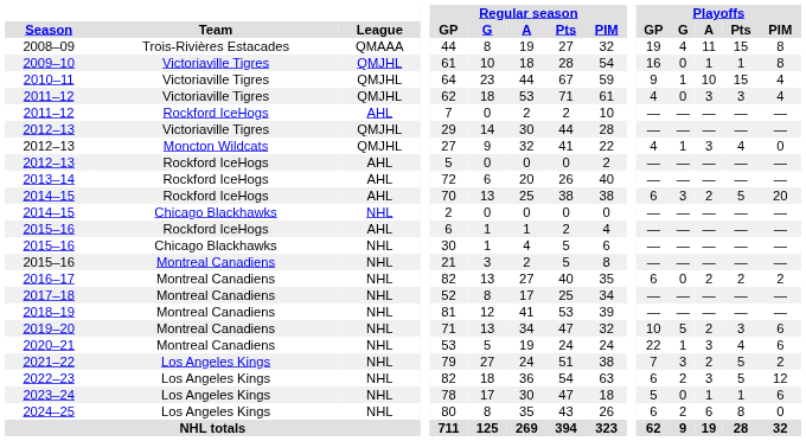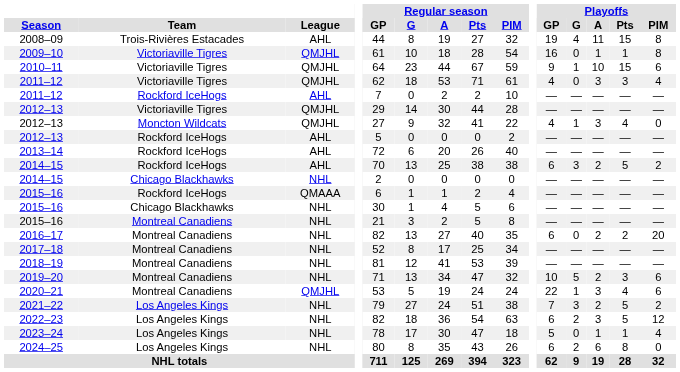2008–09 | League: QMAAA -> AHL
2010–11 | Playoffs / PIM: 4 -> 6
2014–15 / Rockford IceHogs | Playoffs / PIM: 20 -> 2
2015–16 / Rockford IceHogs | League: AHL -> QMAAA
2016–17 | Playoffs / PIM: 2 -> 20
2020–21 | League: NHL -> QMJHL
2023–24 | Playoffs / PIM: 6 -> 4
